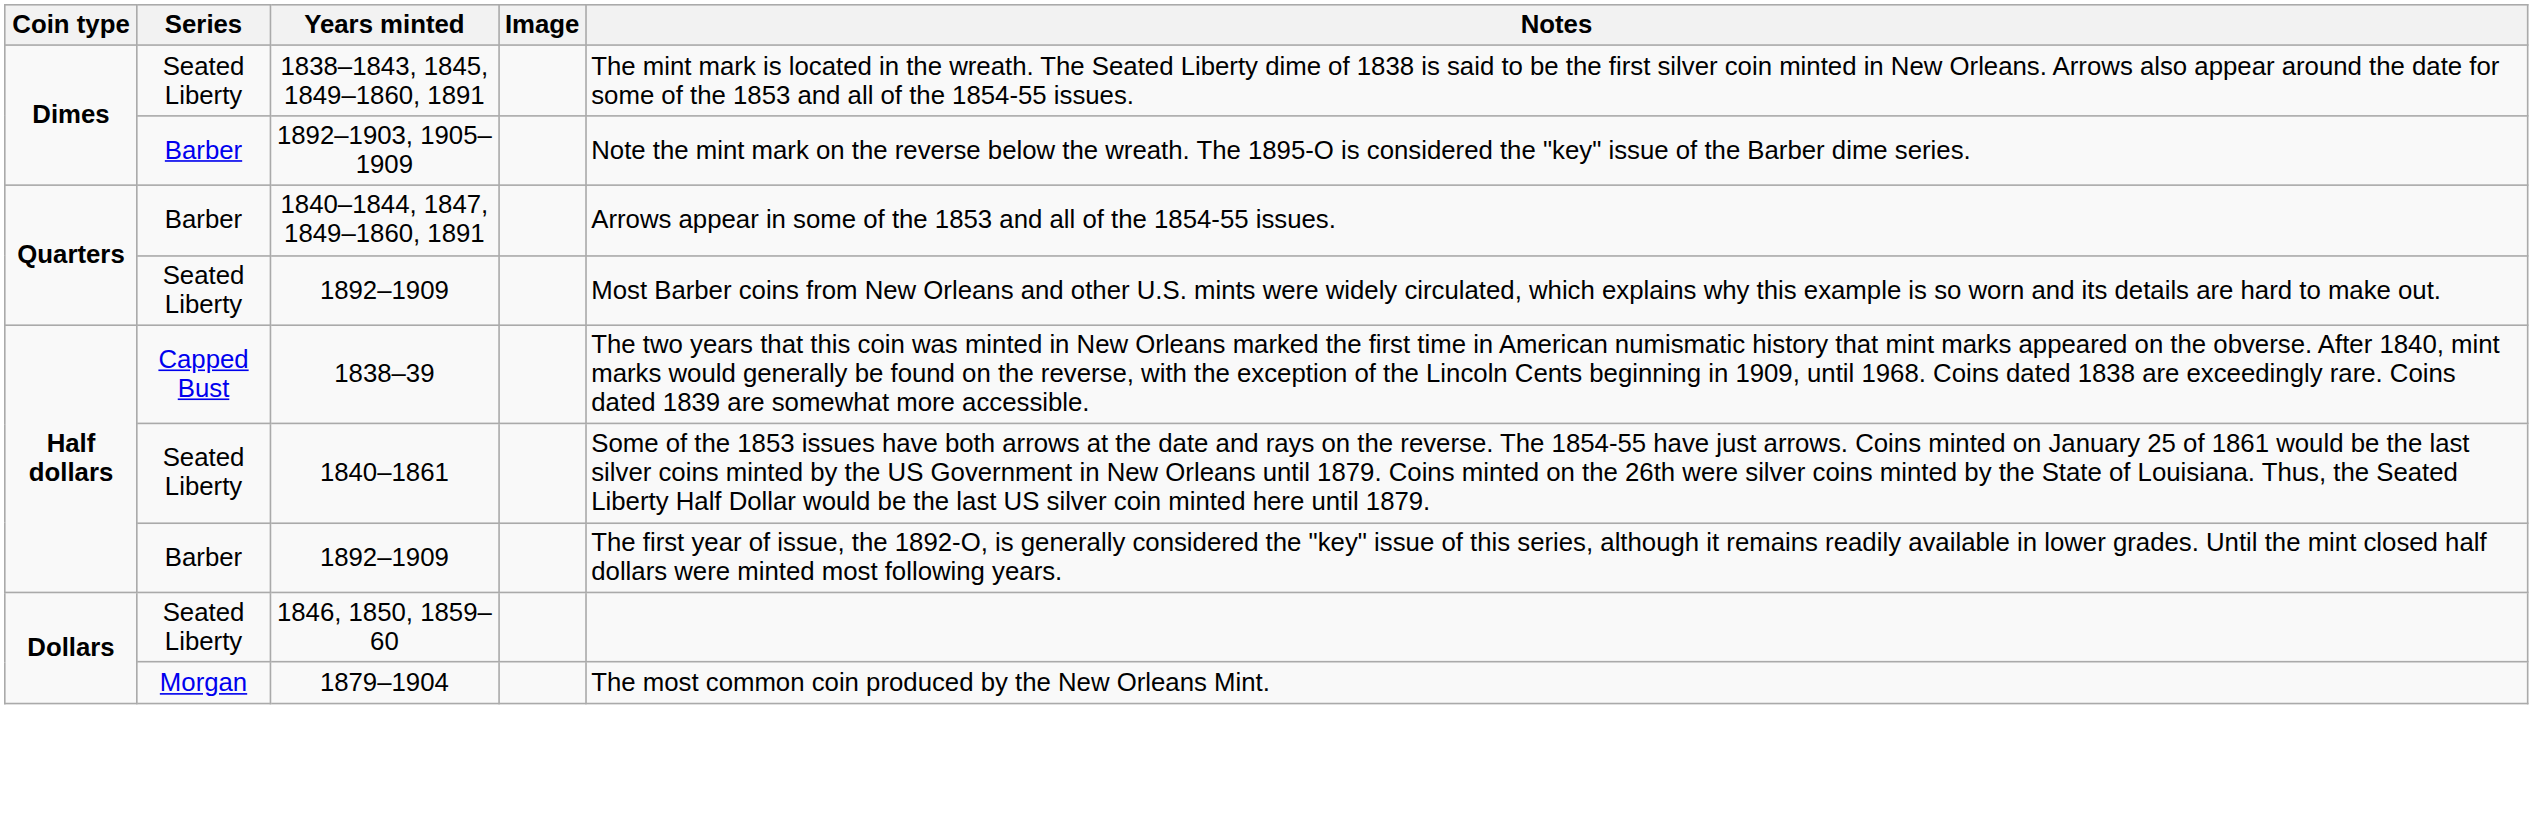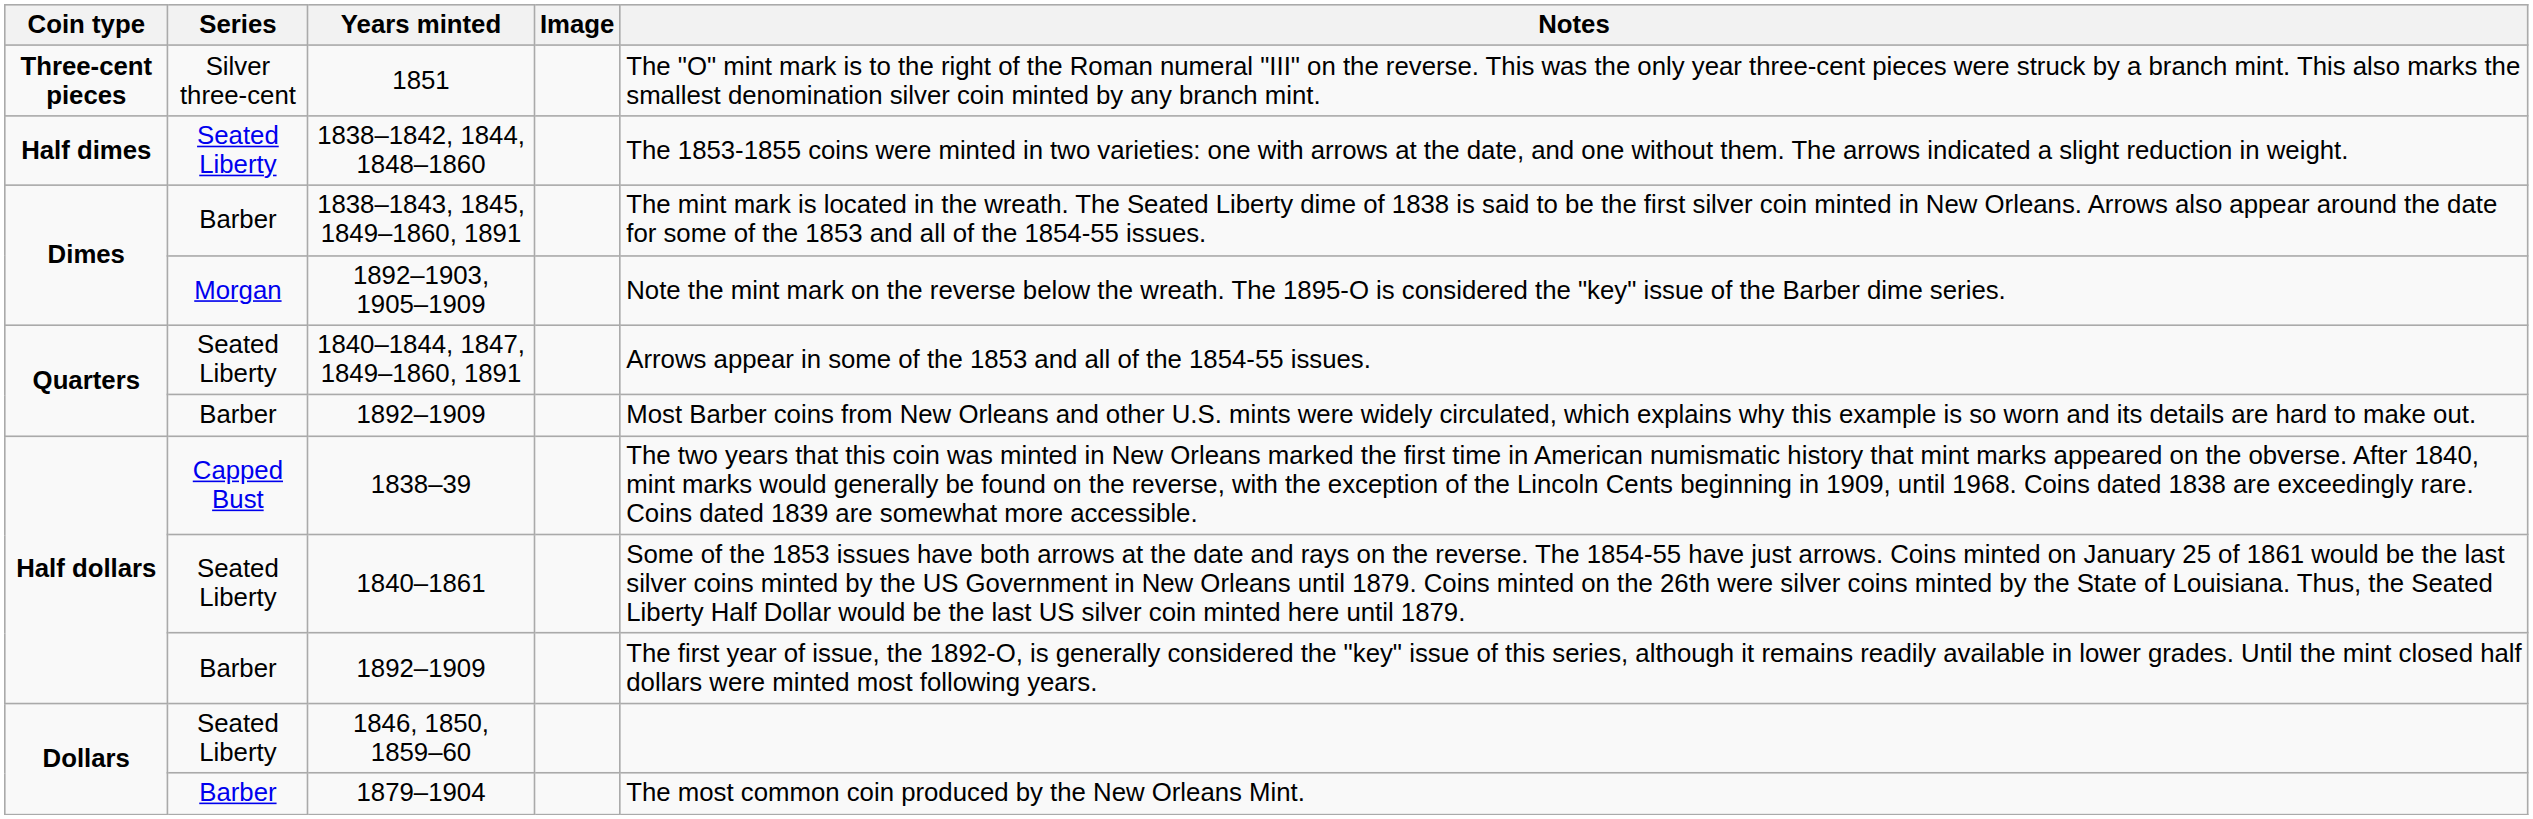+ row: Three-cent pieces | Silver three-cent | 1851 | The "O" mint mark is to the right of the Roman numeral "III" on the reverse. This was the only year three-cent pieces were struck by a branch mint. This also marks the smallest denomination silver coin minted by any branch mint.
+ row: Half dimes | Seated Liberty | 1838–1842, 1844, 1848–1860 | The 1853-1855 coins were minted in two varieties: one with arrows at the date, and one without them. The arrows indicated a slight reduction in weight.
1838–1843, 1845, 1849–1860, 1891 | Series: Seated Liberty -> Barber
1892–1903, 1905–1909 | Series: Barber -> Morgan
1840–1844, 1847, 1849–1860, 1891 | Series: Barber -> Seated Liberty
Quarters / 1892–1909 | Series: Seated Liberty -> Barber
1879–1904 | Series: Morgan -> Barber
